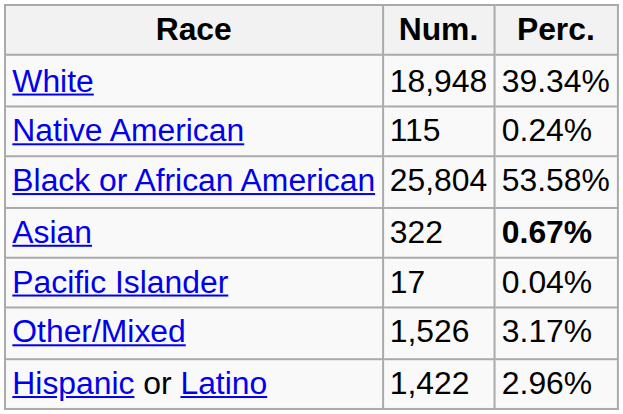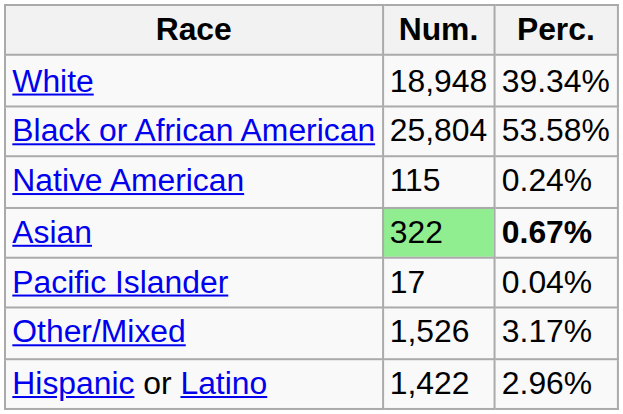rows swapped: Black or African American <-> Native American
Asian | Num.: no background -> lightgreen background
